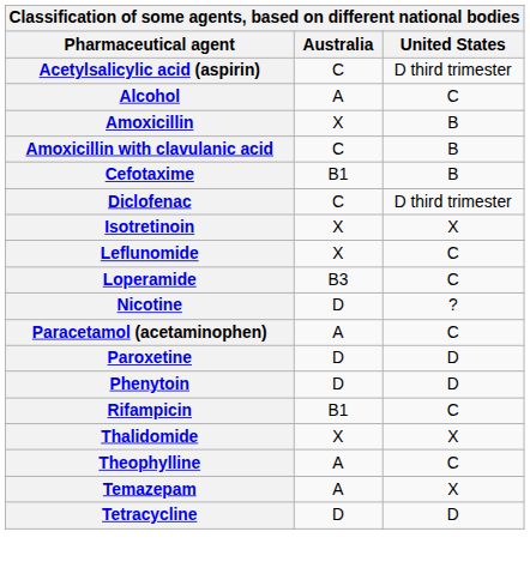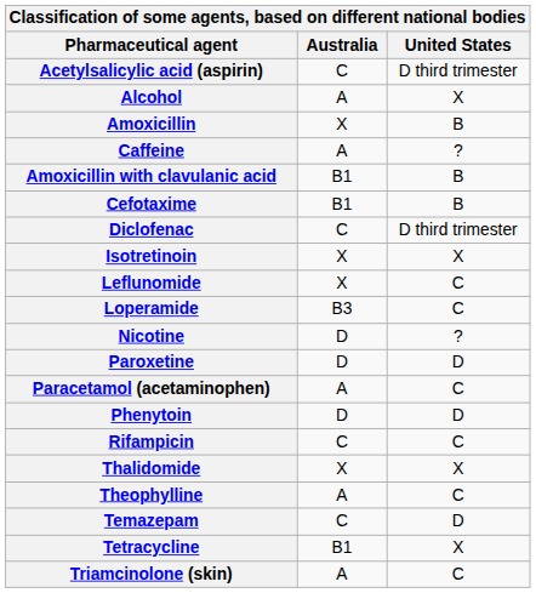Alcohol | United States: C -> X
+ row: Caffeine | A | ?
Amoxicillin with clavulanic acid | Australia: C -> B1
rows swapped: Paracetamol (acetaminophen) <-> Paroxetine
Rifampicin | Australia: B1 -> C
Temazepam | Australia: A -> C
Temazepam | United States: X -> D
Tetracycline | Australia: D -> B1
Tetracycline | United States: D -> X
+ row: Triamcinolone (skin) | A | C
